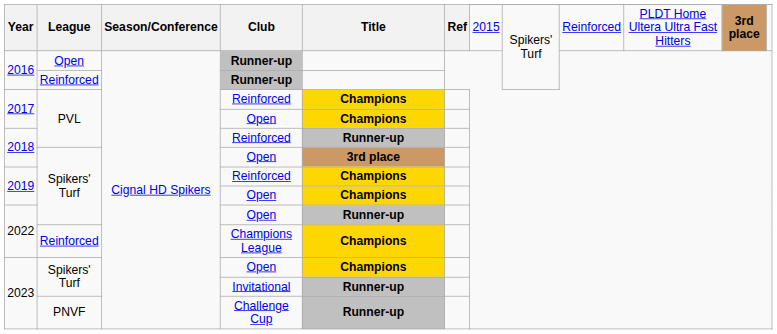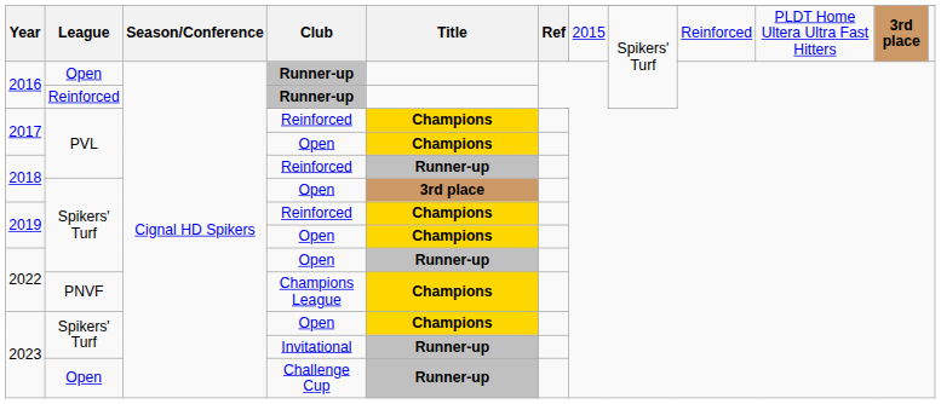2022 / Champions League | League: Reinforced -> PNVF
2023 / Challenge Cup | League: PNVF -> Open
